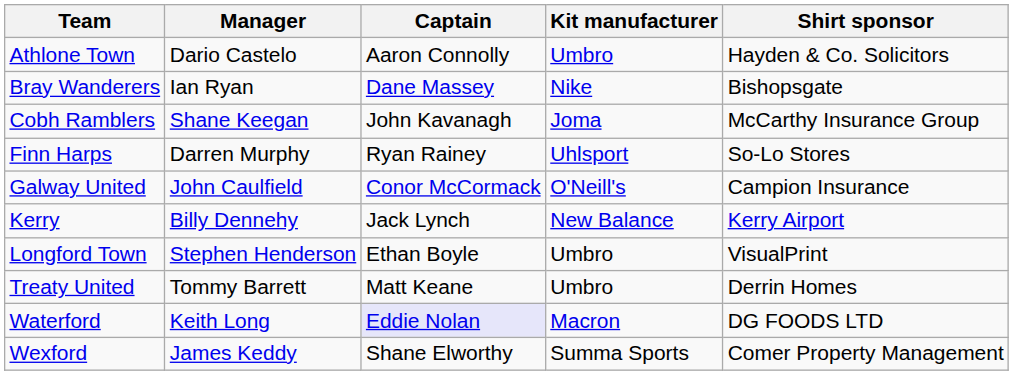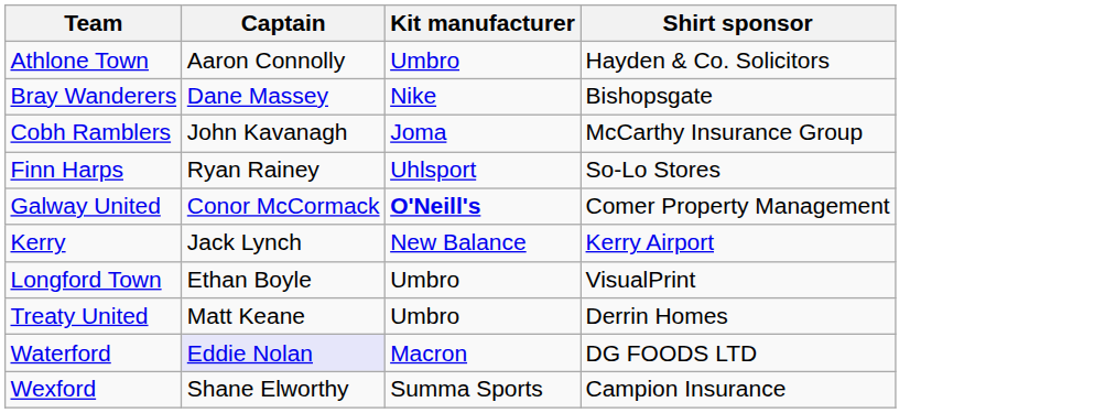- column: Manager | Dario Castelo | Ian Ryan | Shane Keegan | Darren Murphy | John Caulfield | Billy Dennehy | Stephen Henderson | Tommy Barrett | Keith Long | James Keddy
Galway United | Kit manufacturer: normal -> bold
Galway United | Shirt sponsor: Campion Insurance -> Comer Property Management
Wexford | Shirt sponsor: Comer Property Management -> Campion Insurance
